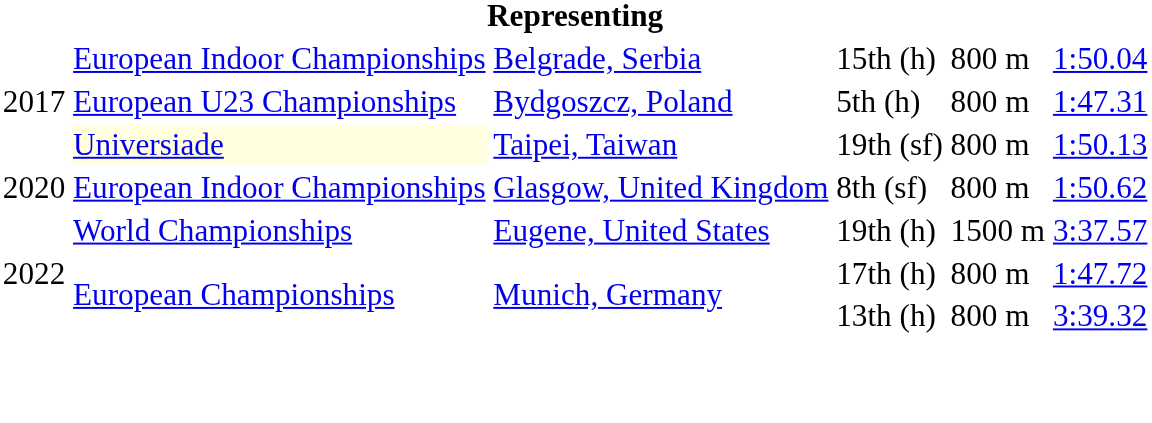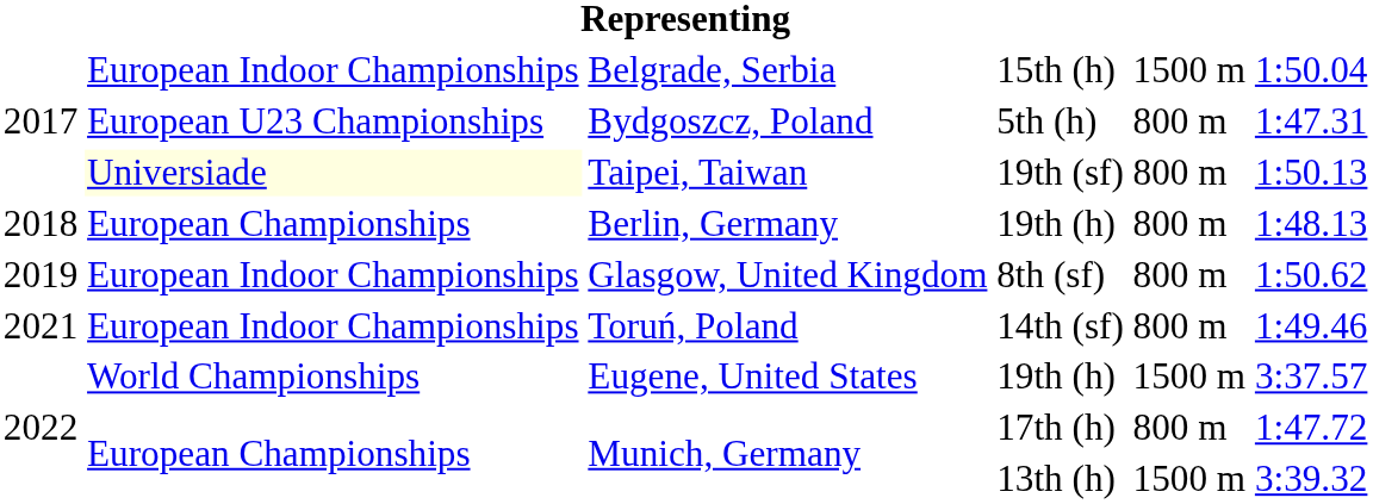Belgrade, Serbia | column 5: 800 m -> 1500 m
+ row: 2018 | European Championships | Berlin, Germany | 19th (h) | 800 m | 1:48.13
Glasgow, United Kingdom | column 1: 2020 -> 2019
+ row: 2021 | European Indoor Championships | Toruń, Poland | 14th (sf) | 800 m | 1:49.46
Munich, Germany / 13th (h) | column 5: 800 m -> 1500 m
